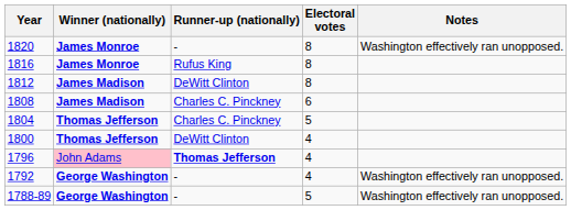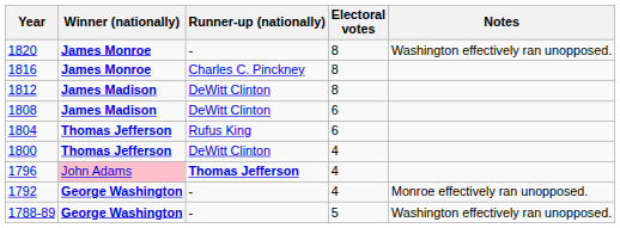1816 | Runner-up (nationally): Rufus King -> Charles C. Pinckney
1808 | Runner-up (nationally): Charles C. Pinckney -> DeWitt Clinton
1804 | Runner-up (nationally): Charles C. Pinckney -> Rufus King
1804 | Electoral votes: 5 -> 6
1792 | Notes: Washington effectively ran unopposed. -> Monroe effectively ran unopposed.
